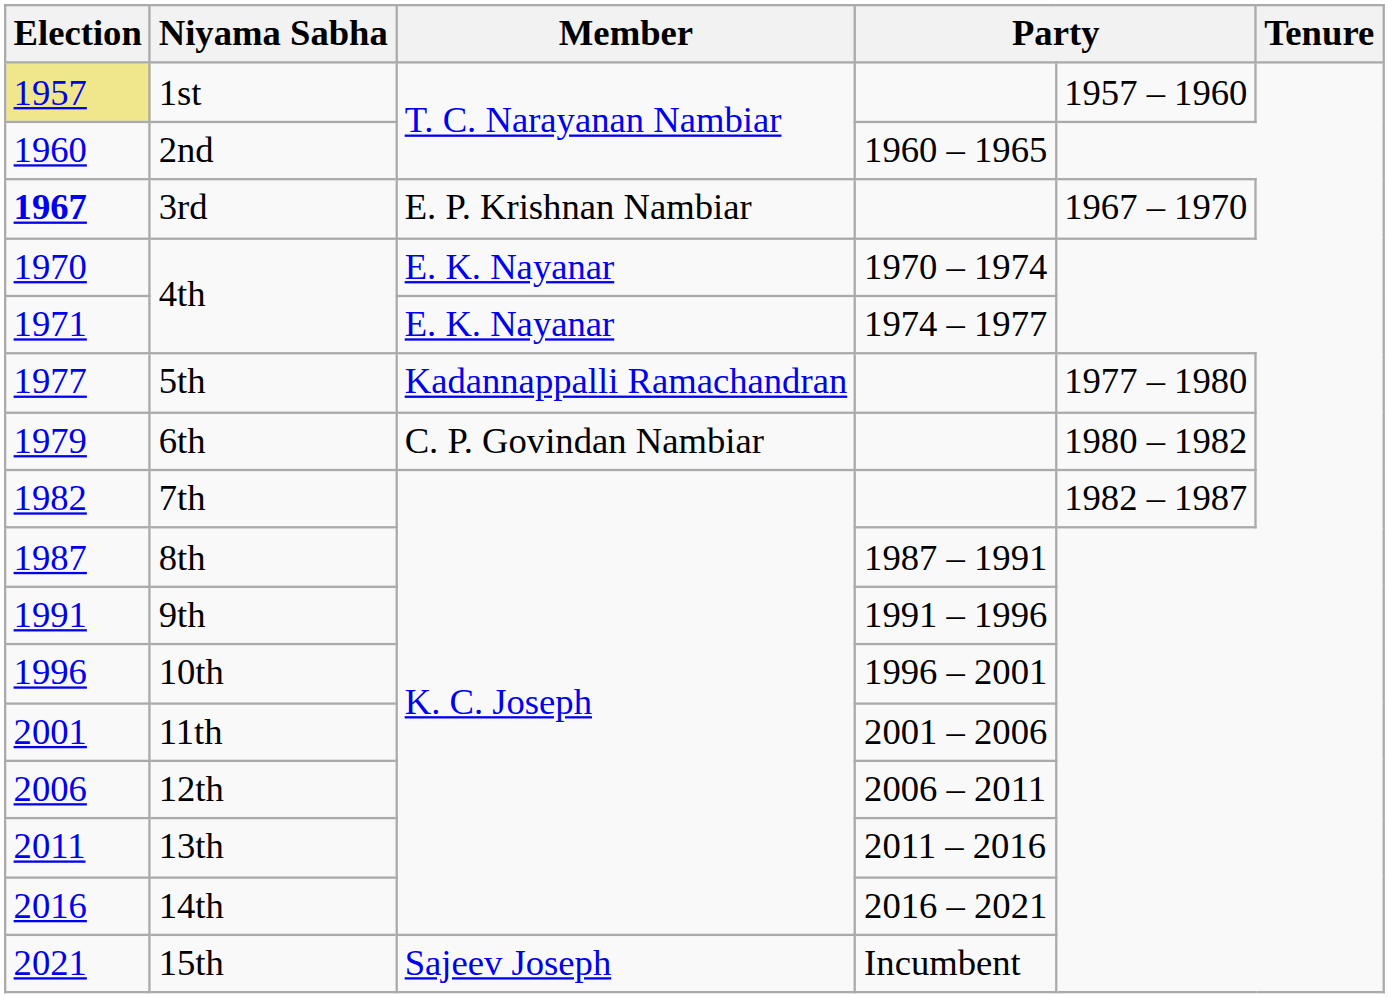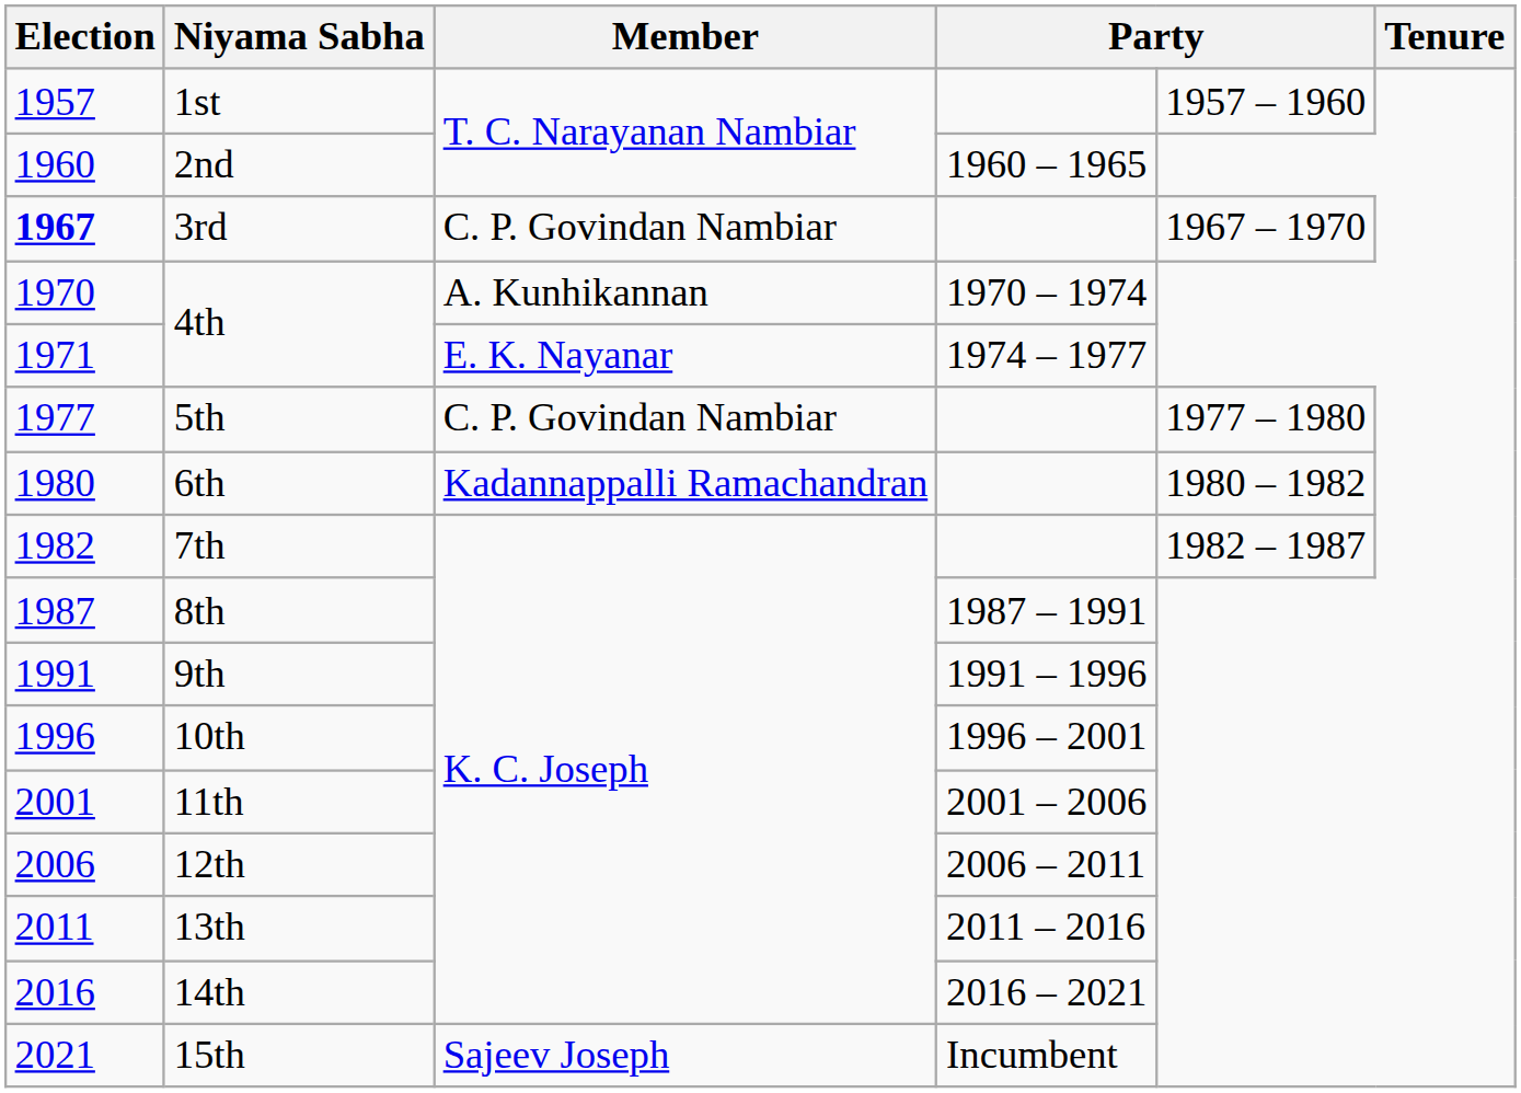1st | Election: khaki background -> no background
3rd | Member: E. P. Krishnan Nambiar -> C. P. Govindan Nambiar
4th / 1970 – 1974 | Member: E. K. Nayanar -> A. Kunhikannan
5th | Member: Kadannappalli Ramachandran -> C. P. Govindan Nambiar
6th | Election: 1979 -> 1980
6th | Member: C. P. Govindan Nambiar -> Kadannappalli Ramachandran
